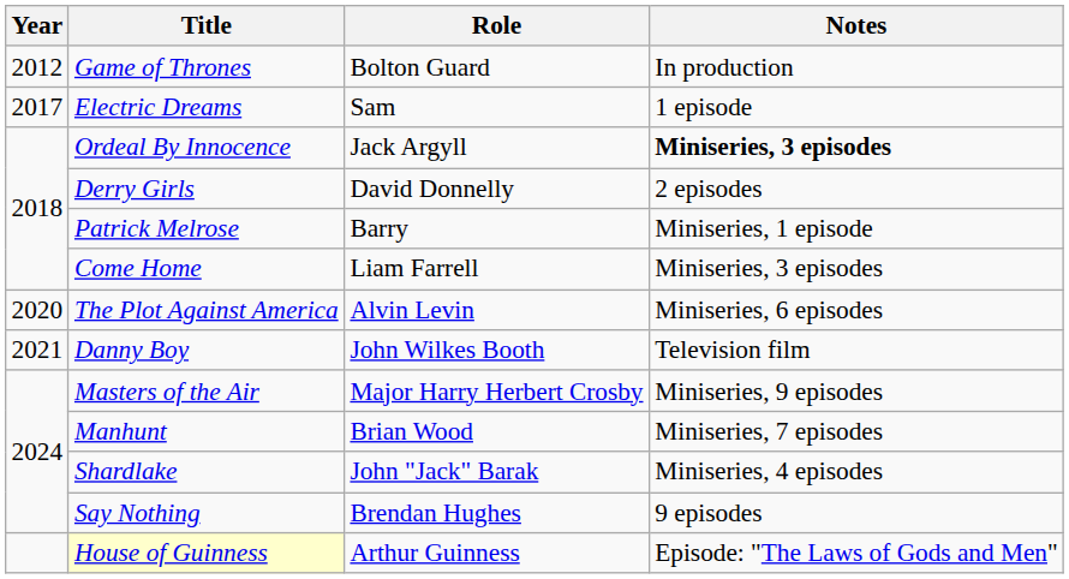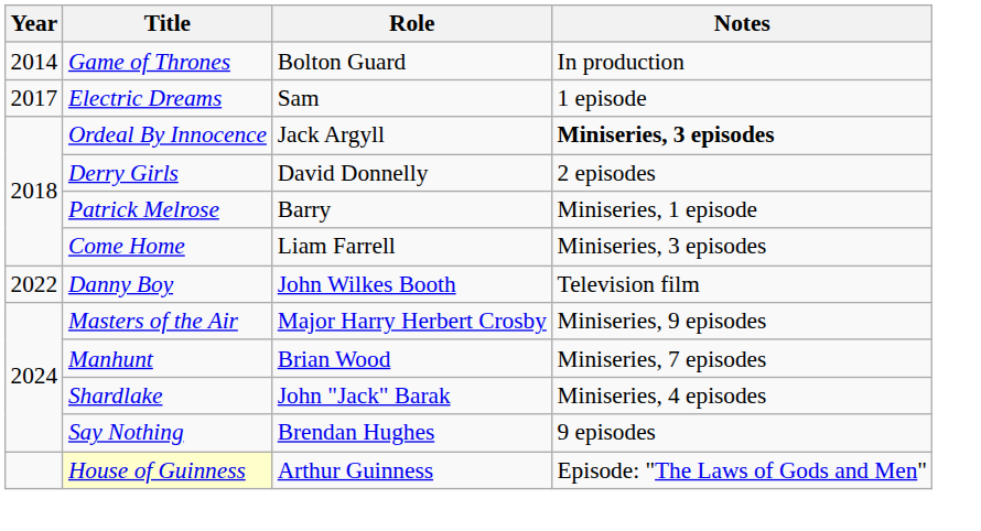Game of Thrones | Year: 2012 -> 2014
- row: 2020 | The Plot Against America | Alvin Levin | Miniseries, 6 episodes
Danny Boy | Year: 2021 -> 2022
